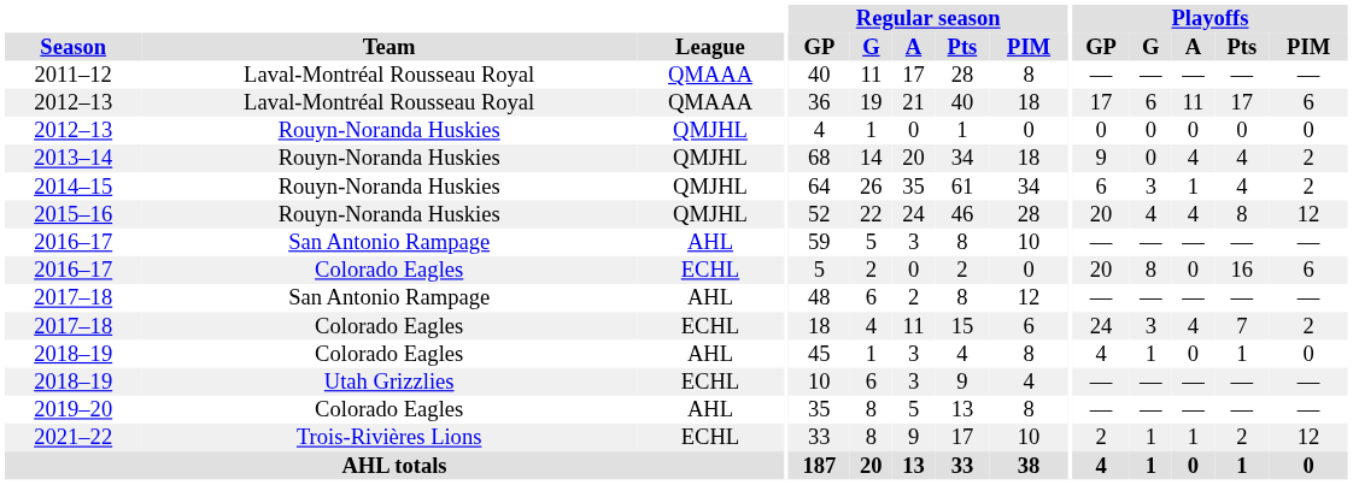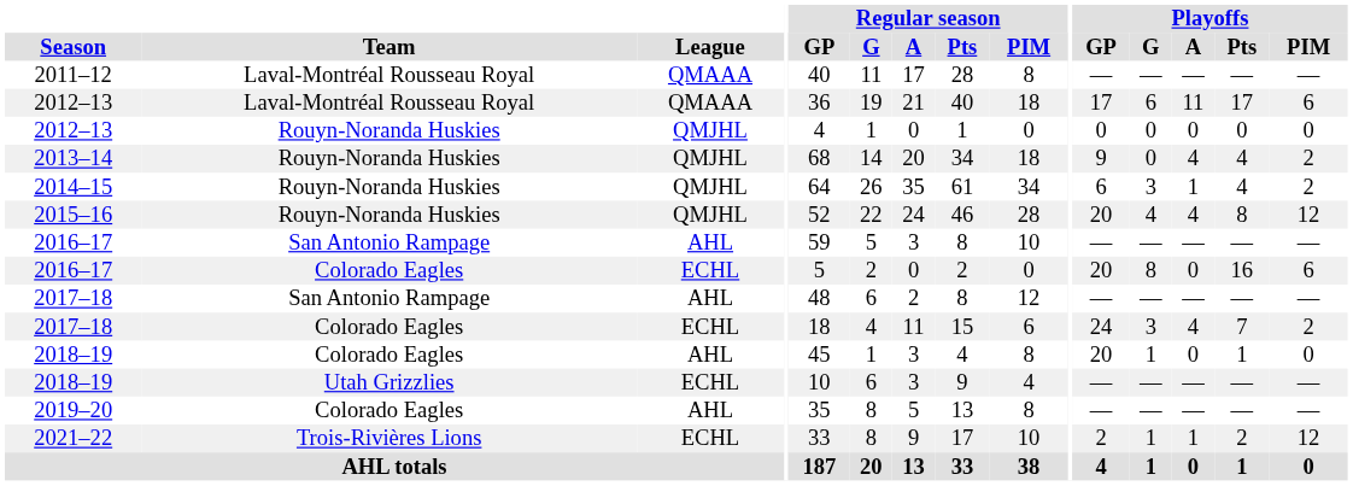2018–19 / Colorado Eagles | Playoffs / GP: 4 -> 20
